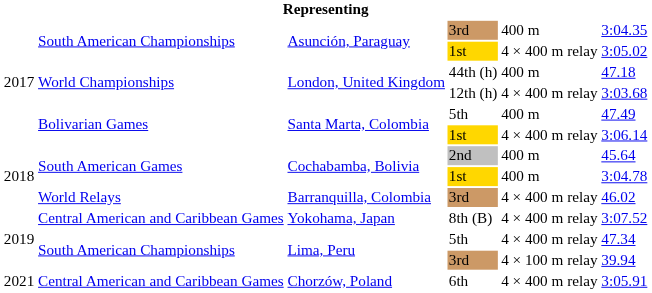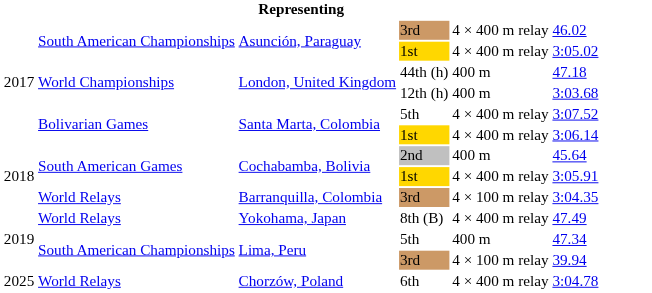Asunción, Paraguay / 3rd | column 5: 400 m -> 4 × 400 m relay
Asunción, Paraguay / 3rd | column 6: 3:04.35 -> 46.02
London, United Kingdom / 12th (h) | column 5: 4 × 400 m relay -> 400 m
Santa Marta, Colombia / 5th | column 5: 400 m -> 4 × 400 m relay
Santa Marta, Colombia / 5th | column 6: 47.49 -> 3:07.52
Cochabamba, Bolivia / 1st | column 5: 400 m -> 4 × 400 m relay
Cochabamba, Bolivia / 1st | column 6: 3:04.78 -> 3:05.91
Barranquilla, Colombia | column 5: 4 × 400 m relay -> 4 × 100 m relay
Barranquilla, Colombia | column 6: 46.02 -> 3:04.35
Yokohama, Japan | column 2: Central American and Caribbean Games -> World Relays
Yokohama, Japan | column 6: 3:07.52 -> 47.49
Lima, Peru / 5th | column 5: 4 × 400 m relay -> 400 m
Chorzów, Poland | column 1: 2021 -> 2025
Chorzów, Poland | column 2: Central American and Caribbean Games -> World Relays
Chorzów, Poland | column 6: 3:05.91 -> 3:04.78
